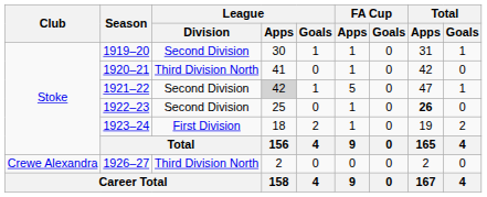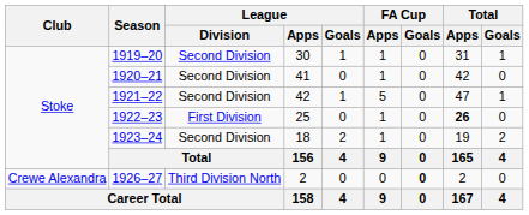1920–21 | League / Division: Third Division North -> Second Division
1921–22 | League / Apps: lightgrey background -> no background
1922–23 | League / Division: Second Division -> First Division
1923–24 | League / Division: First Division -> Second Division
1926–27 | FA Cup / Goals: normal -> bold
